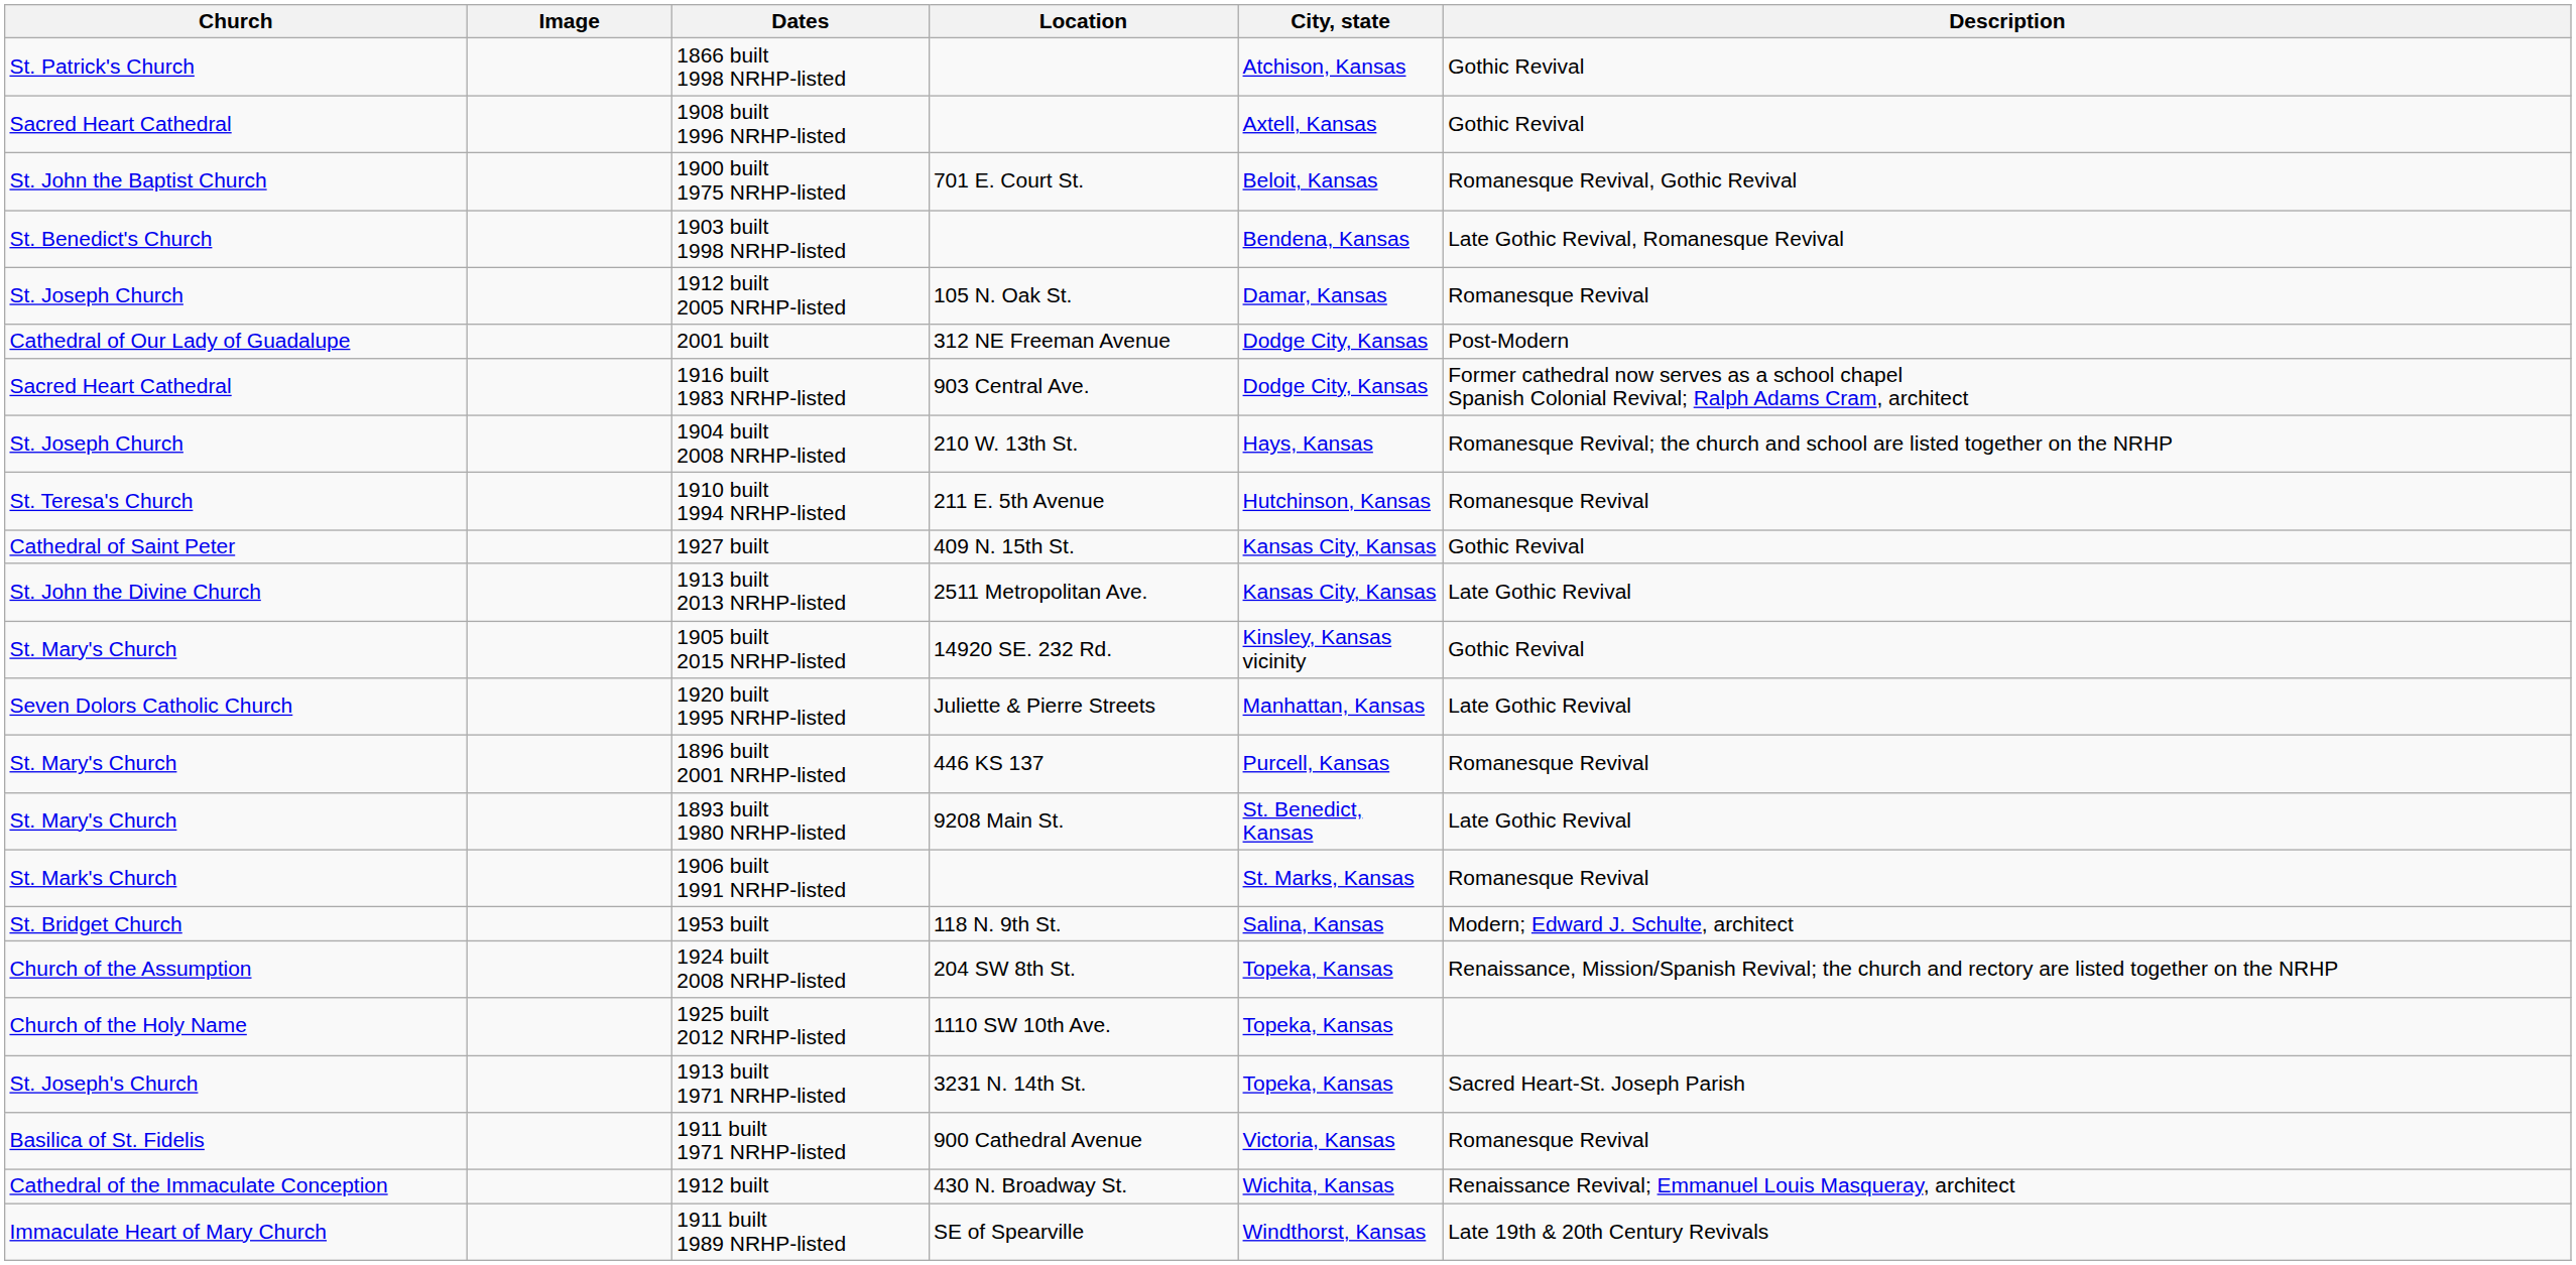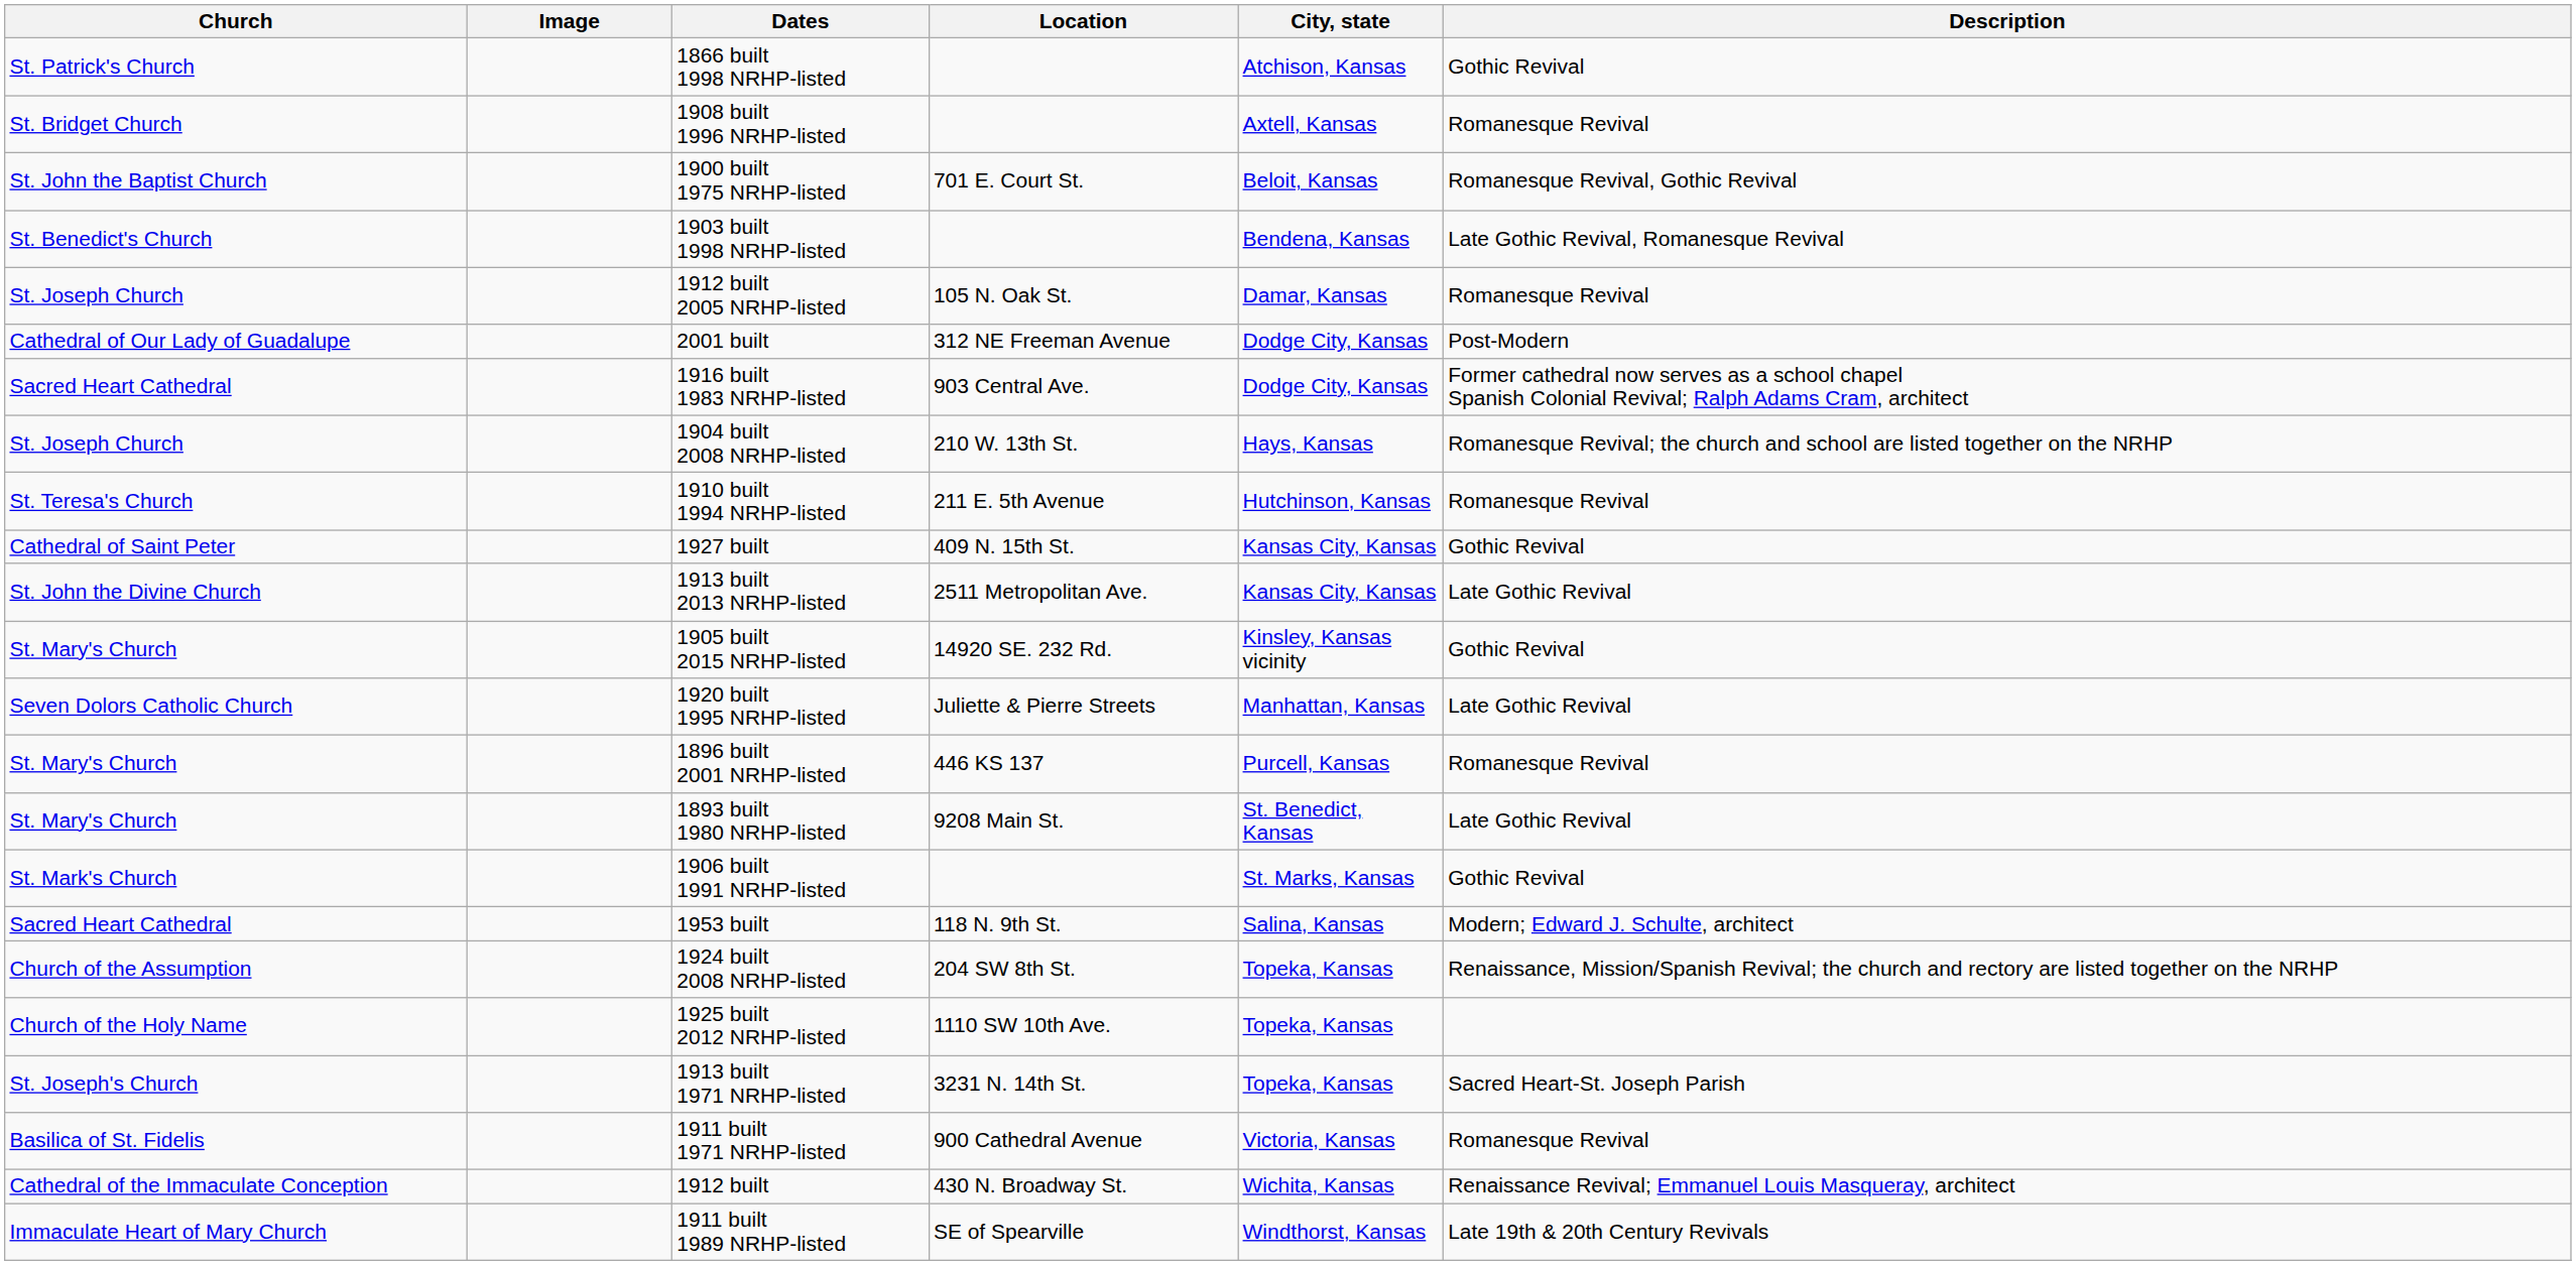1908 built 1996 NRHP-listed | Church: Sacred Heart Cathedral -> St. Bridget Church
1908 built 1996 NRHP-listed | Description: Gothic Revival -> Romanesque Revival
1906 built 1991 NRHP-listed | Description: Romanesque Revival -> Gothic Revival
1953 built | Church: St. Bridget Church -> Sacred Heart Cathedral
